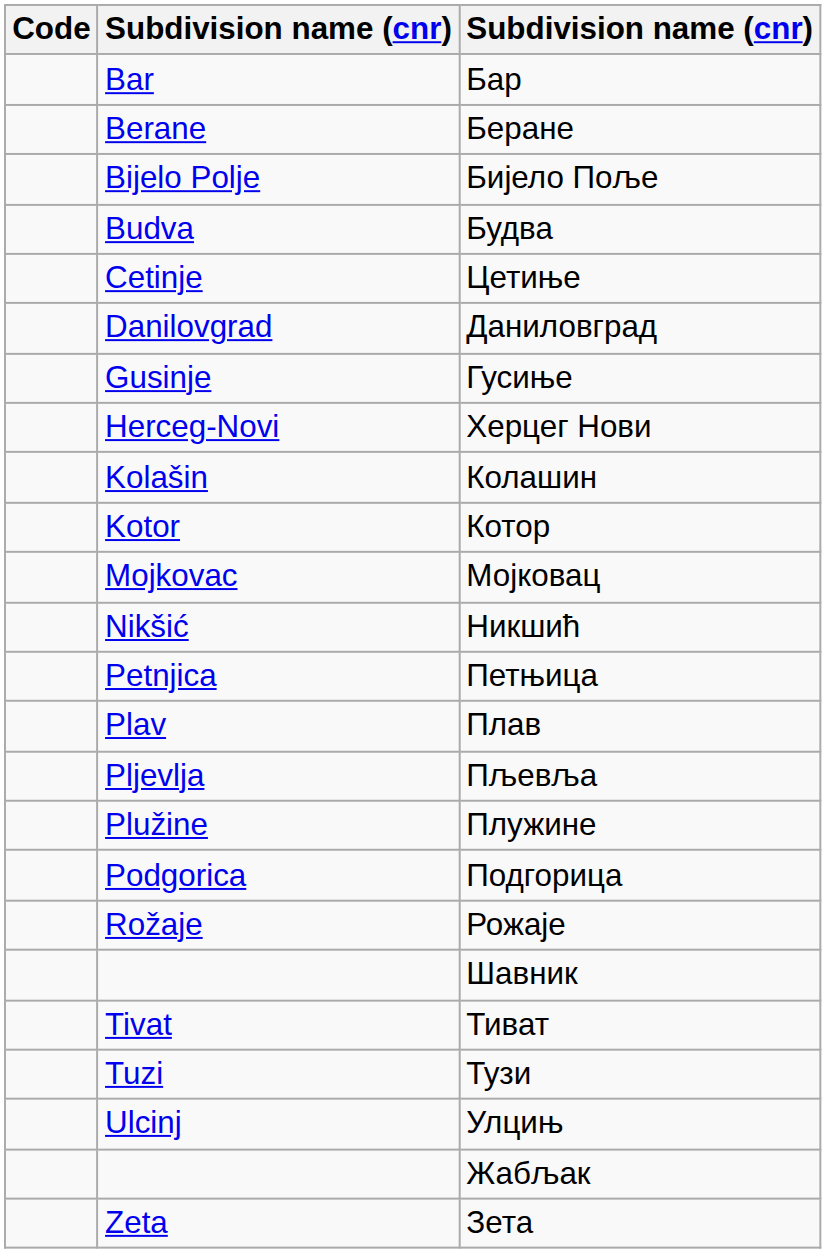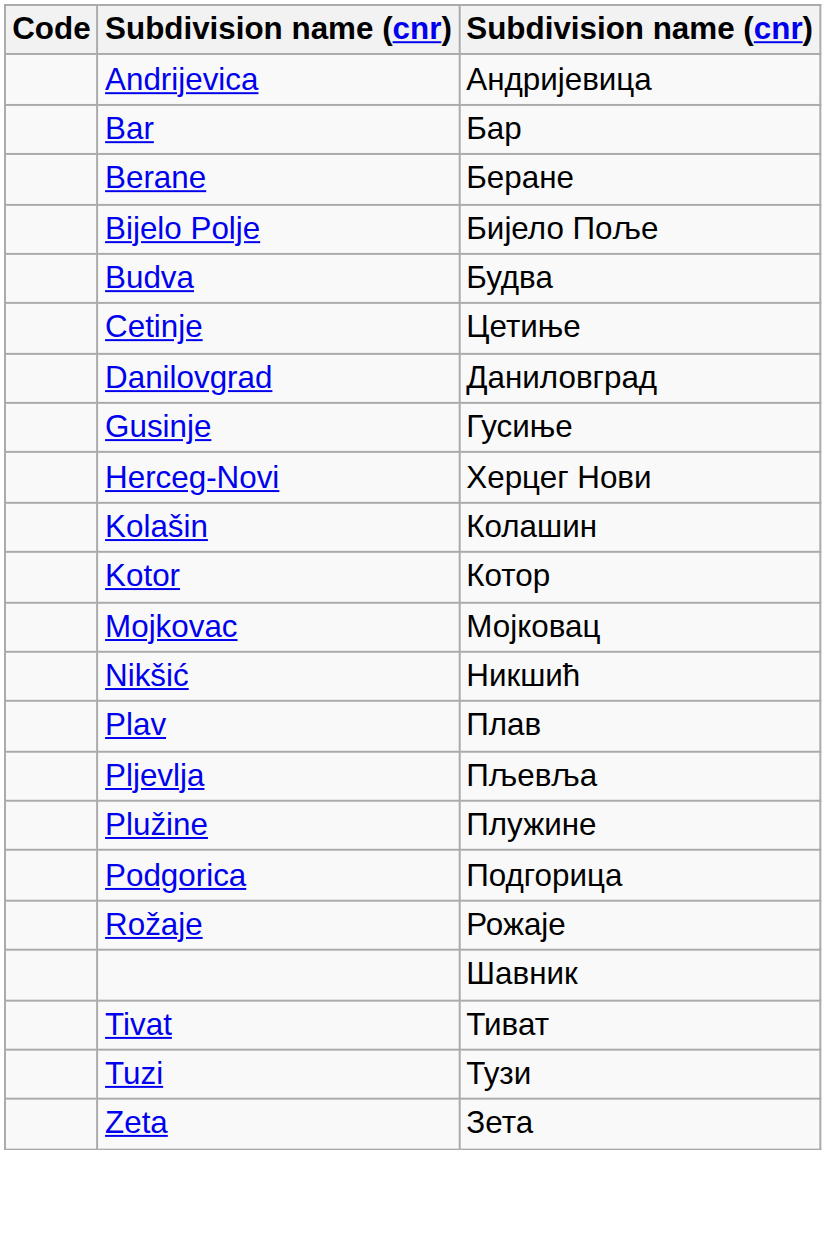+ row: Andrijevica | Андријевица
- row: Petnjica | Петњица
- row: Ulcinj | Улцињ
- row: Жабљак
